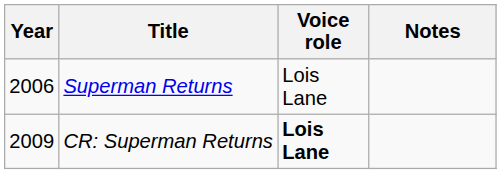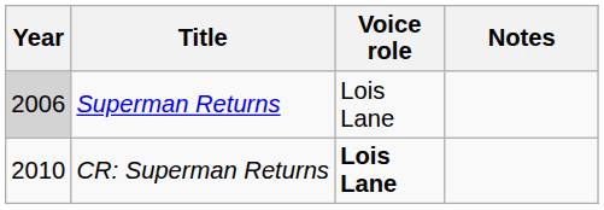Superman Returns | Year: no background -> lightgrey background
CR: Superman Returns | Year: 2009 -> 2010
